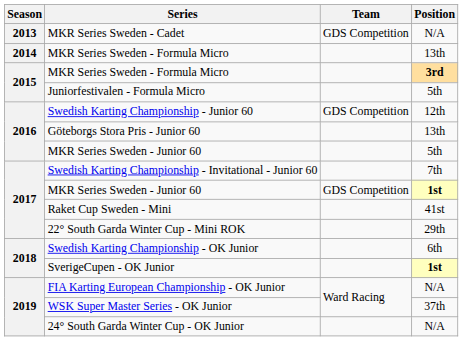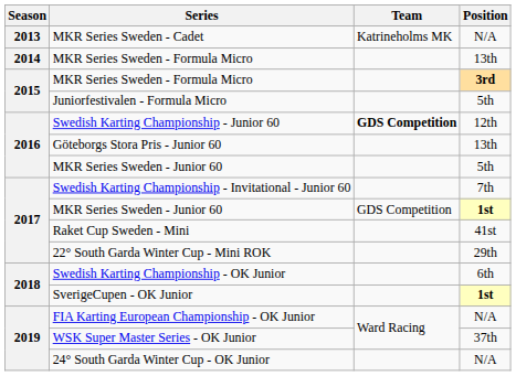MKR Series Sweden - Cadet | Team: GDS Competition -> Katrineholms MK
Swedish Karting Championship - Junior 60 | Team: normal -> bold
